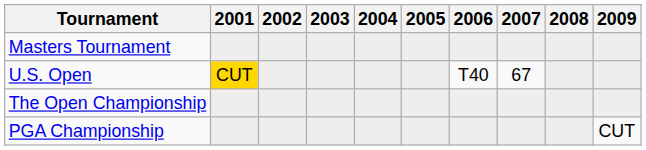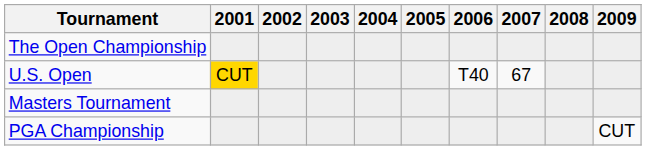rows swapped: Masters Tournament <-> The Open Championship
